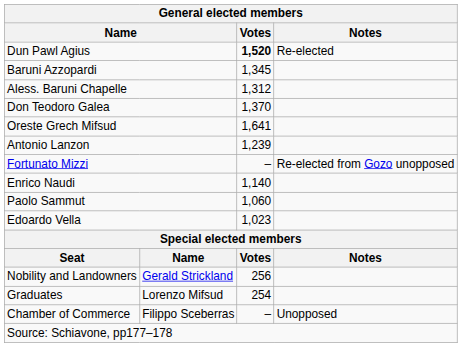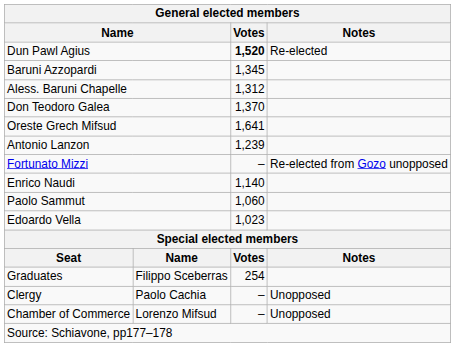- row: Nobility and Landowners | Gerald Strickland | 256
Graduates | column 2: Lorenzo Mifsud -> Filippo Sceberras
+ row: Clergy | Paolo Cachia | – | Unopposed
Chamber of Commerce | column 2: Filippo Sceberras -> Lorenzo Mifsud
